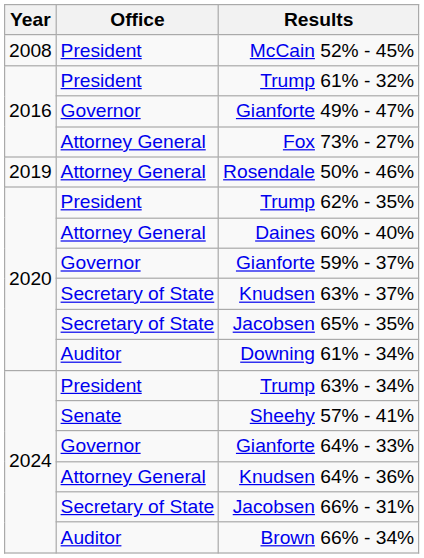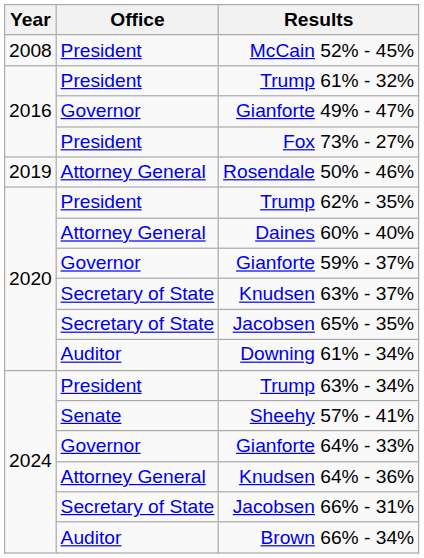Fox 73% - 27% | Office: Attorney General -> President
